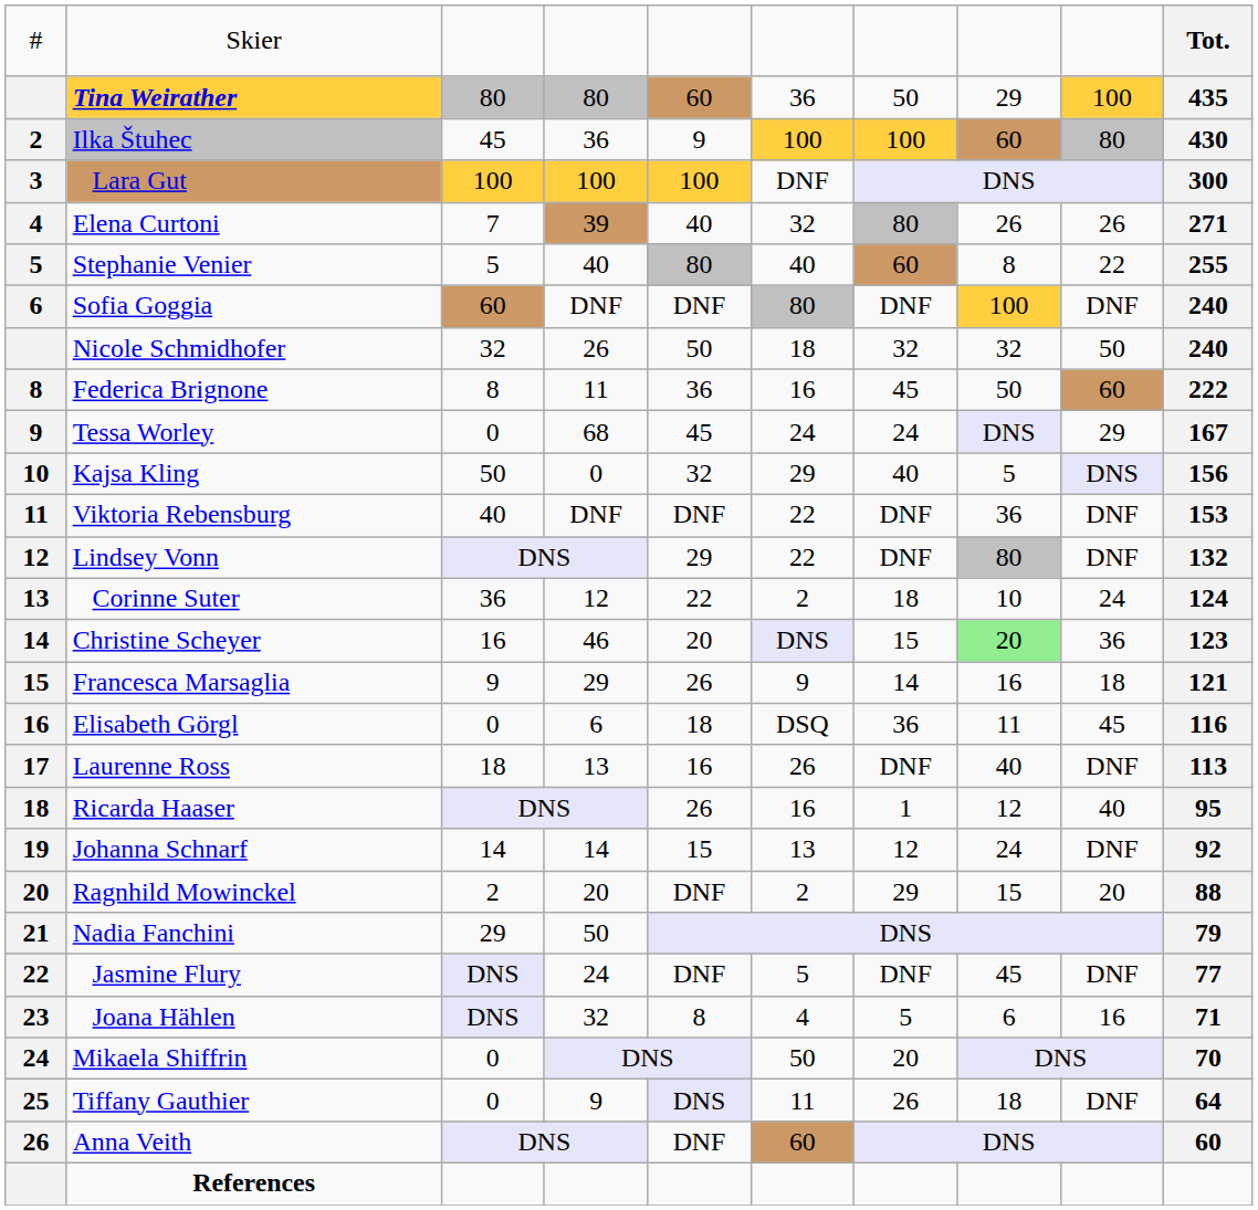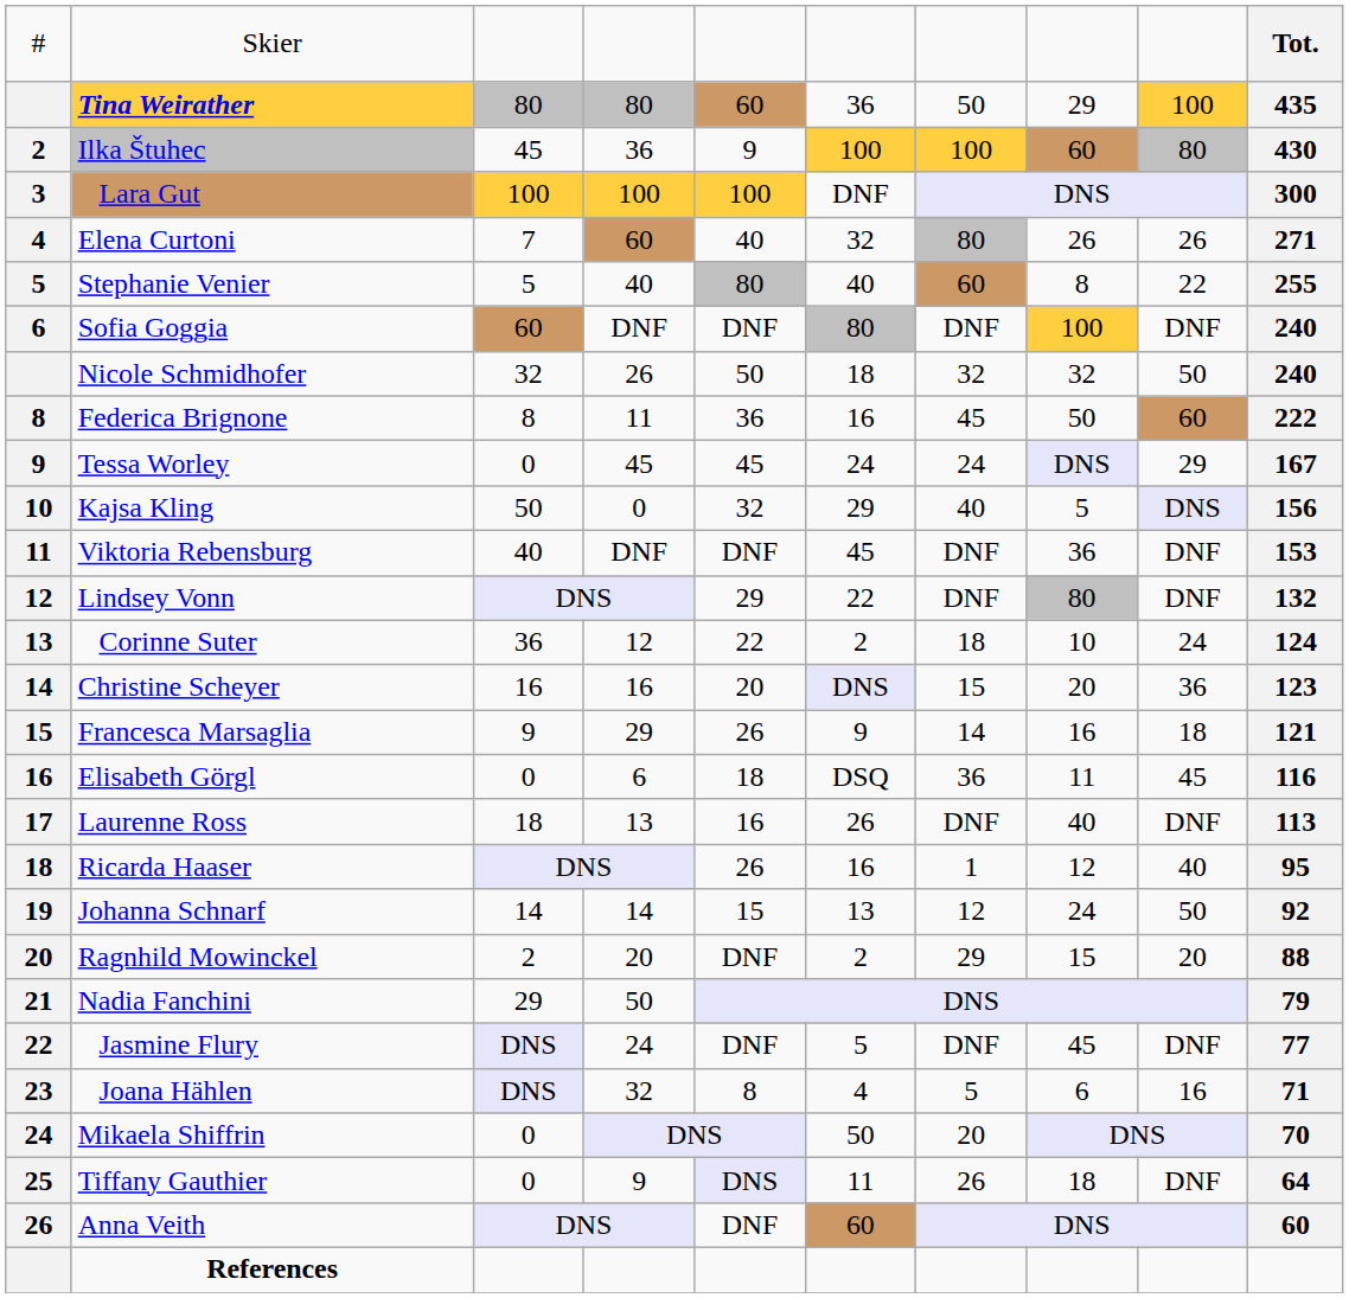Elena Curtoni | column 4: 39 -> 60
Tessa Worley | column 4: 68 -> 45
Viktoria Rebensburg | column 6: 22 -> 45
Christine Scheyer | column 4: 46 -> 16
Christine Scheyer | column 8: lightgreen background -> no background
Johanna Schnarf | column 9: DNF -> 50
